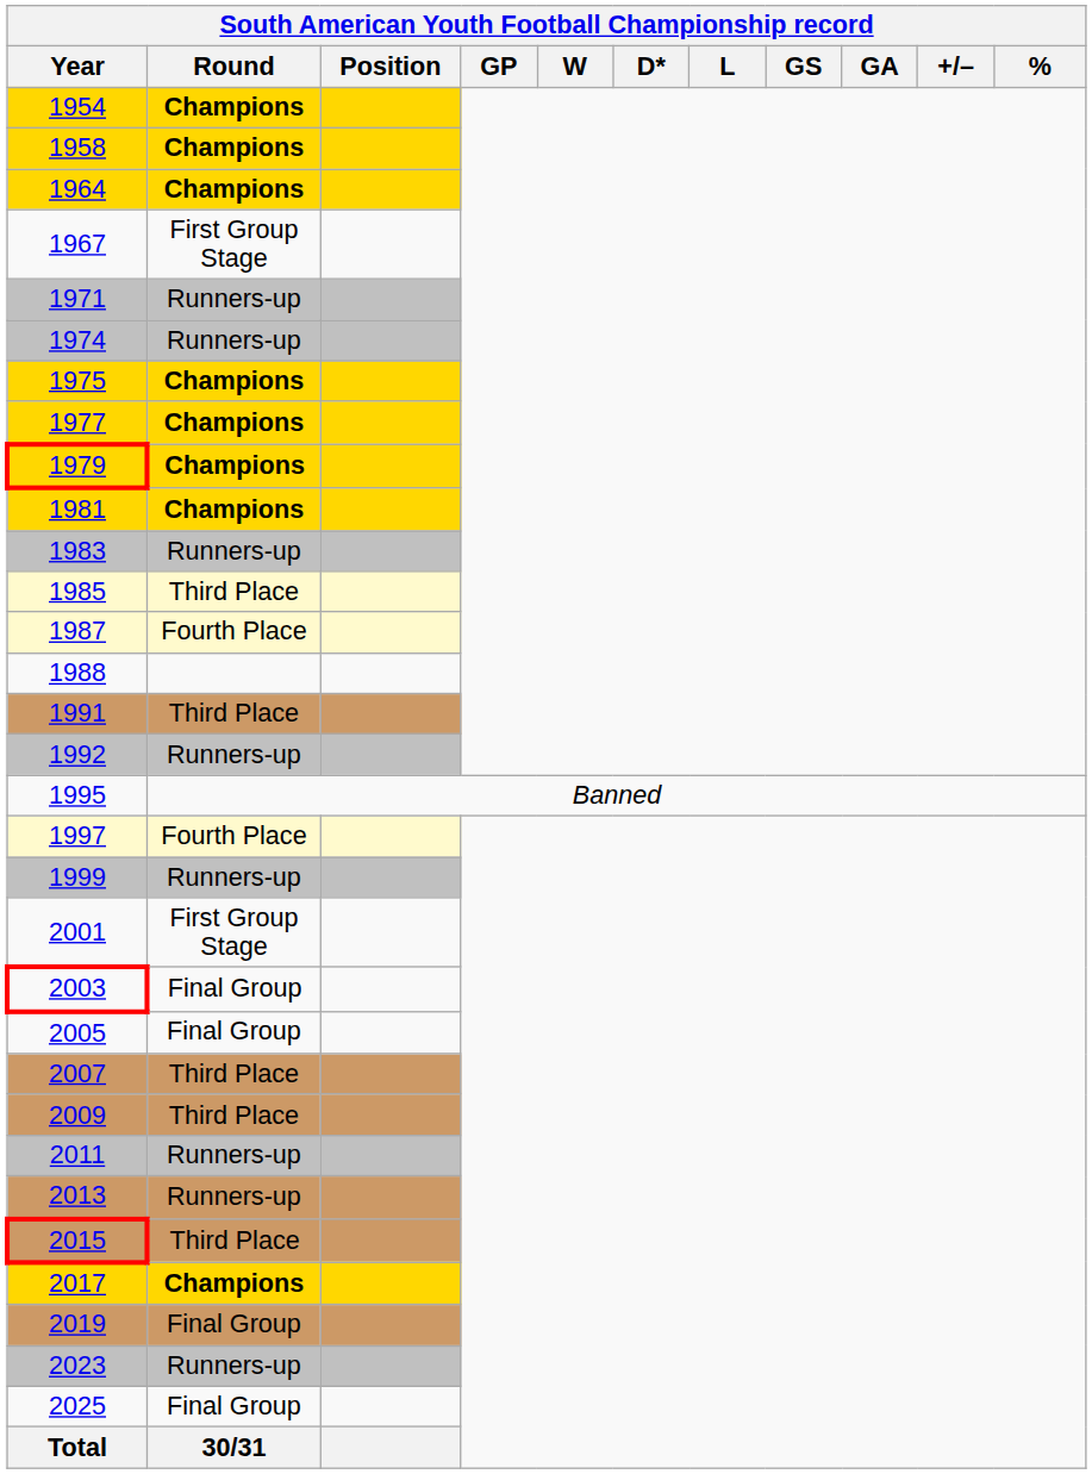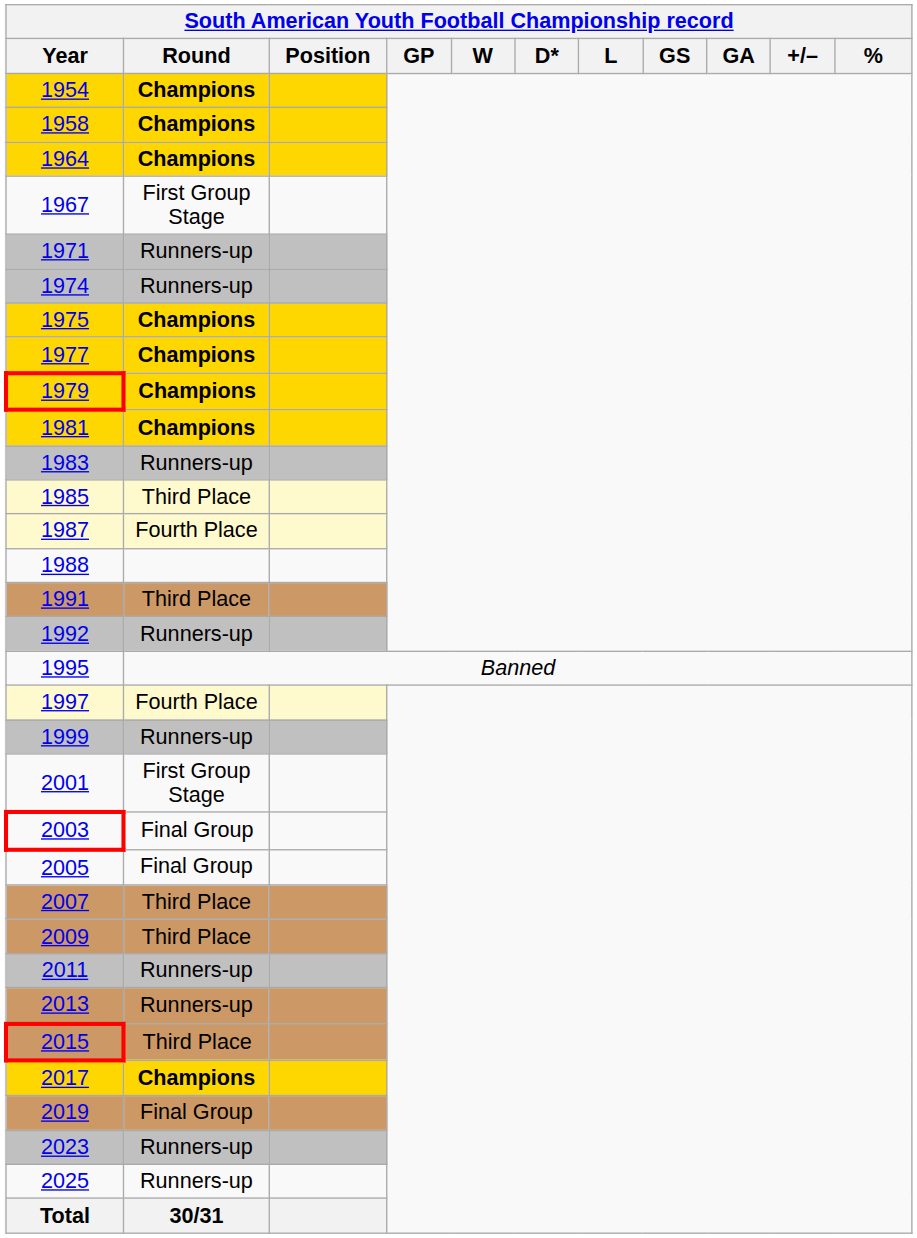2025 | Round: Final Group -> Runners-up
